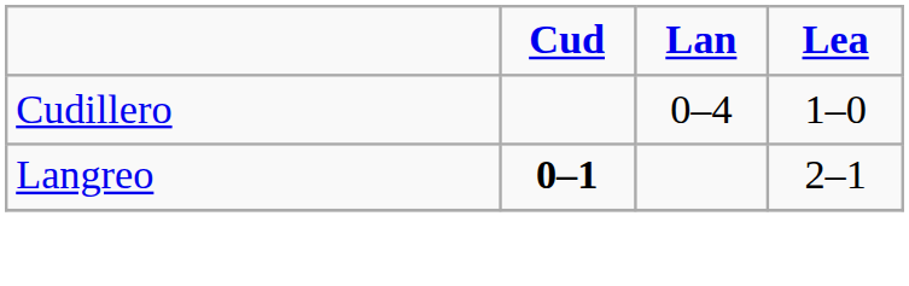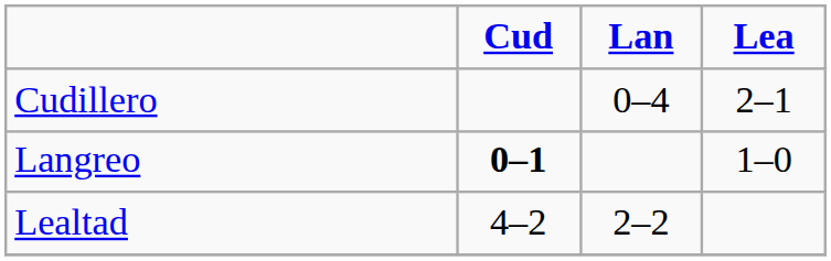Cudillero | Lea: 1–0 -> 2–1
Langreo | Lea: 2–1 -> 1–0
+ row: Lealtad | 4–2 | 2–2
